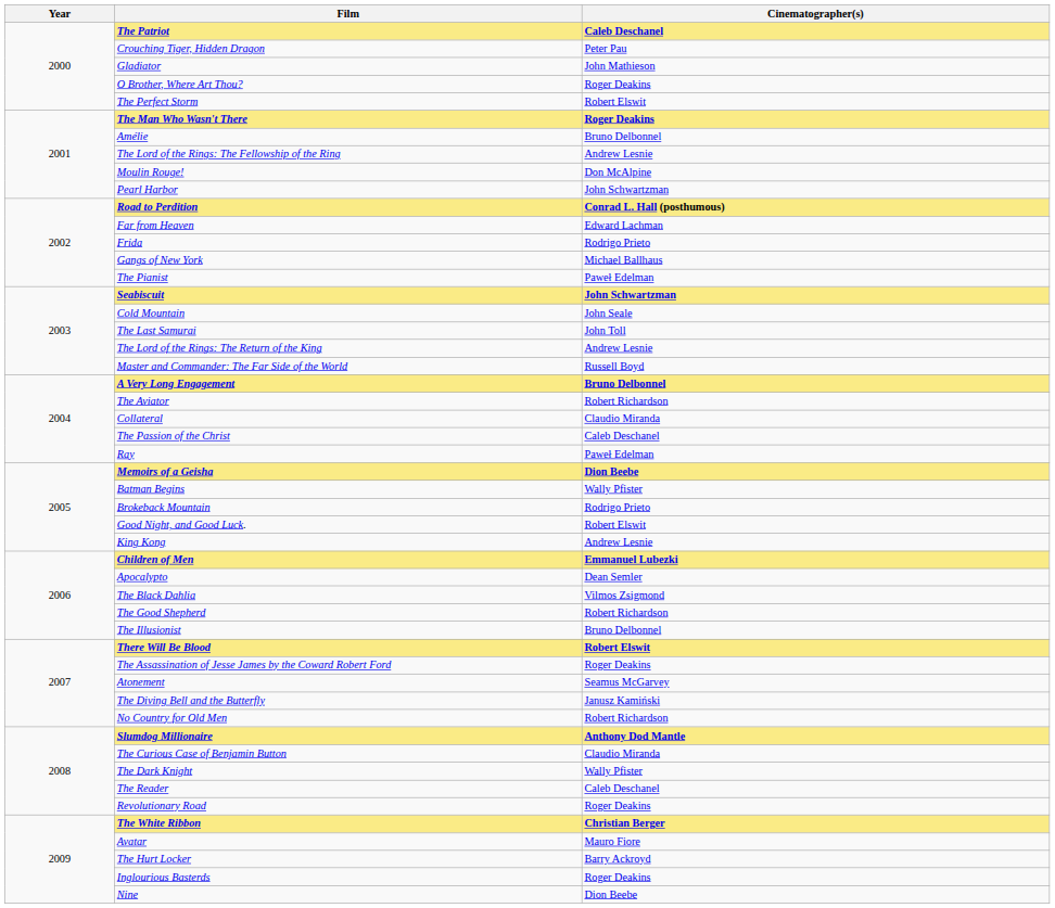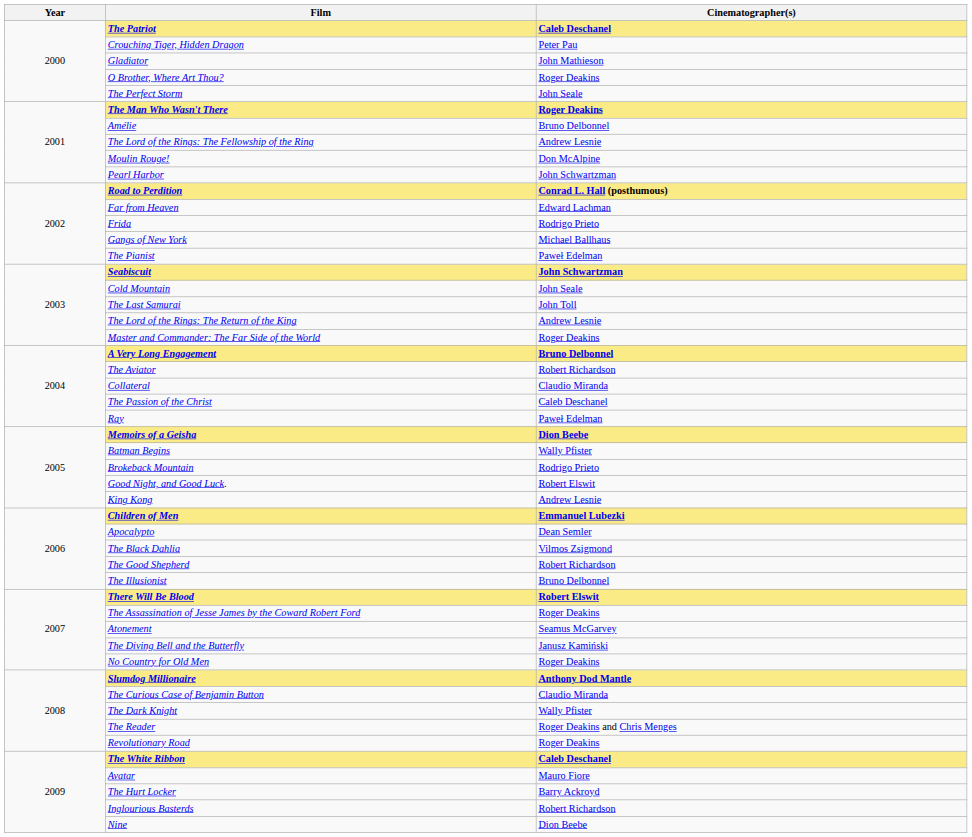The Perfect Storm | Cinematographer(s): Robert Elswit -> John Seale
Master and Commander: The Far Side of the World | Cinematographer(s): Russell Boyd -> Roger Deakins
No Country for Old Men | Cinematographer(s): Robert Richardson -> Roger Deakins
The Reader | Cinematographer(s): Caleb Deschanel -> Roger Deakins and Chris Menges
The White Ribbon | Cinematographer(s): Christian Berger -> Caleb Deschanel
Inglourious Basterds | Cinematographer(s): Roger Deakins -> Robert Richardson
